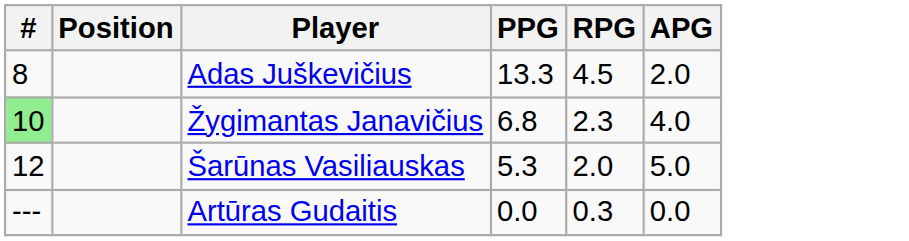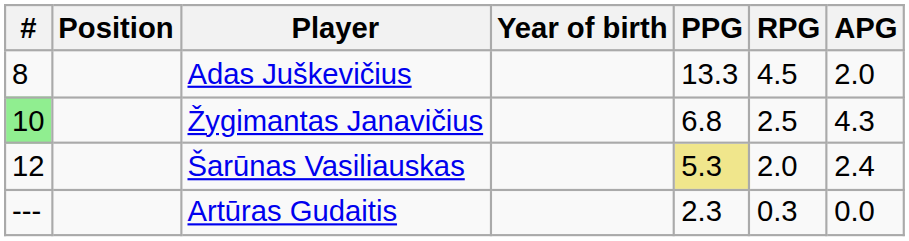+ column: Year of birth
Žygimantas Janavičius | RPG: 2.3 -> 2.5
Žygimantas Janavičius | APG: 4.0 -> 4.3
Šarūnas Vasiliauskas | PPG: no background -> khaki background
Šarūnas Vasiliauskas | APG: 5.0 -> 2.4
Artūras Gudaitis | PPG: 0.0 -> 2.3
